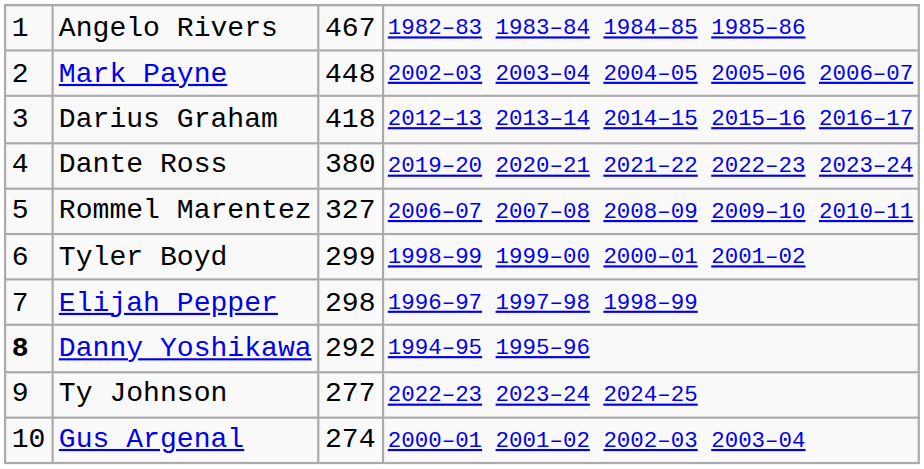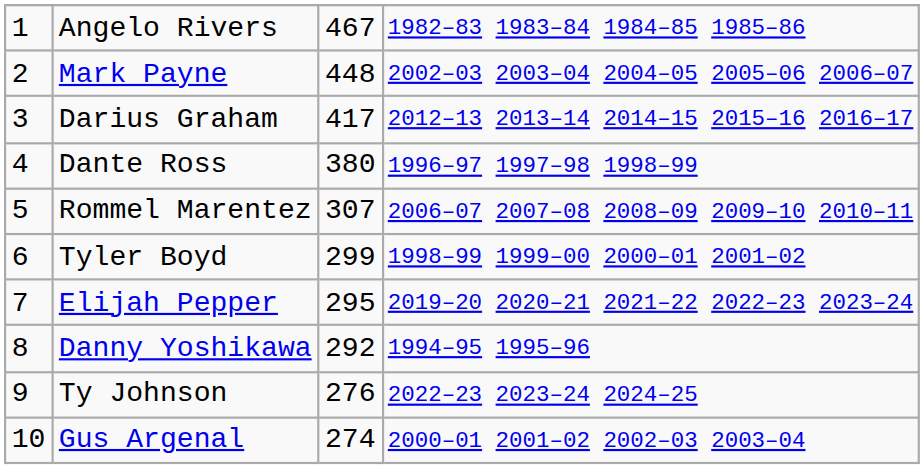Darius Graham | column 3: 418 -> 417
Dante Ross | column 4: 2019–20 2020–21 2021–22 2022–23 2023–24 -> 1996–97 1997–98 1998–99
Rommel Marentez | column 3: 327 -> 307
Elijah Pepper | column 3: 298 -> 295
Elijah Pepper | column 4: 1996–97 1997–98 1998–99 -> 2019–20 2020–21 2021–22 2022–23 2023–24
Danny Yoshikawa | column 1: bold -> normal
Ty Johnson | column 3: 277 -> 276
